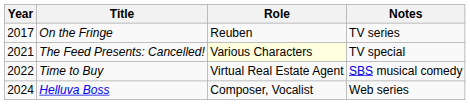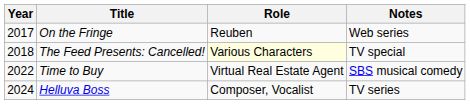On the Fringe | Notes: TV series -> Web series
The Feed Presents: Cancelled! | Year: 2021 -> 2018
Helluva Boss | Notes: Web series -> TV series
